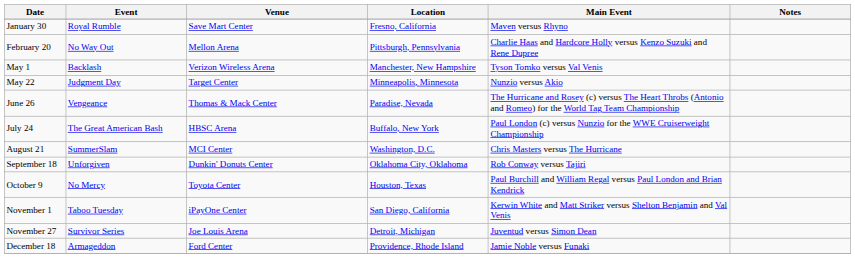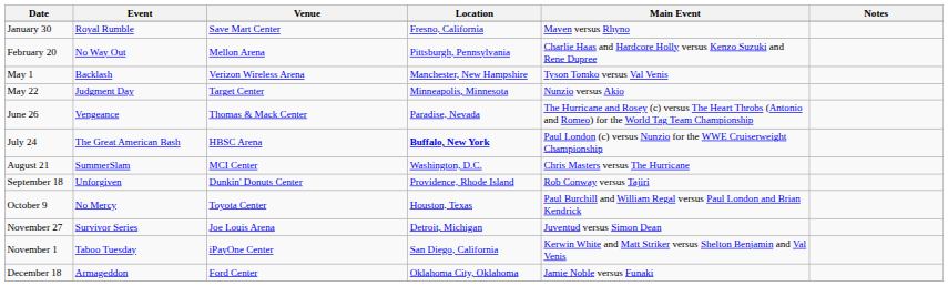July 24 | Location: normal -> bold
September 18 | Location: Oklahoma City, Oklahoma -> Providence, Rhode Island
rows swapped: November 1 <-> November 27
December 18 | Location: Providence, Rhode Island -> Oklahoma City, Oklahoma
